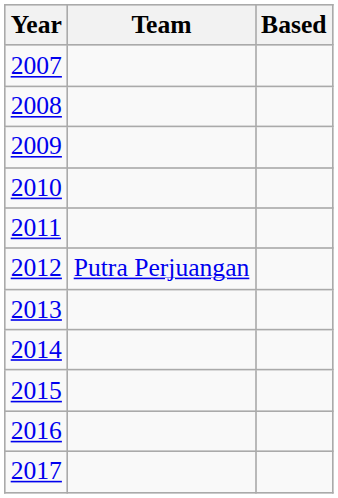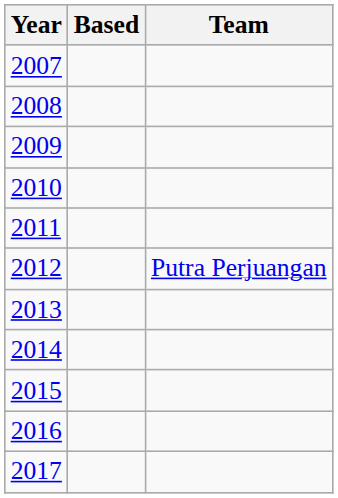columns swapped: Based <-> Team
